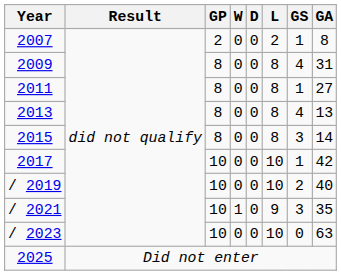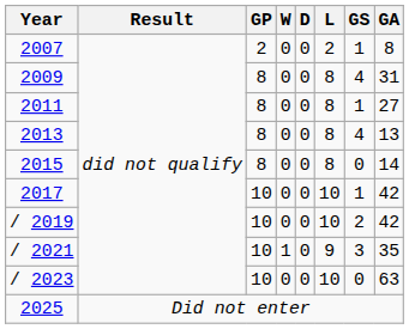2015 | GS: 3 -> 0
/ 2019 | GA: 40 -> 42
